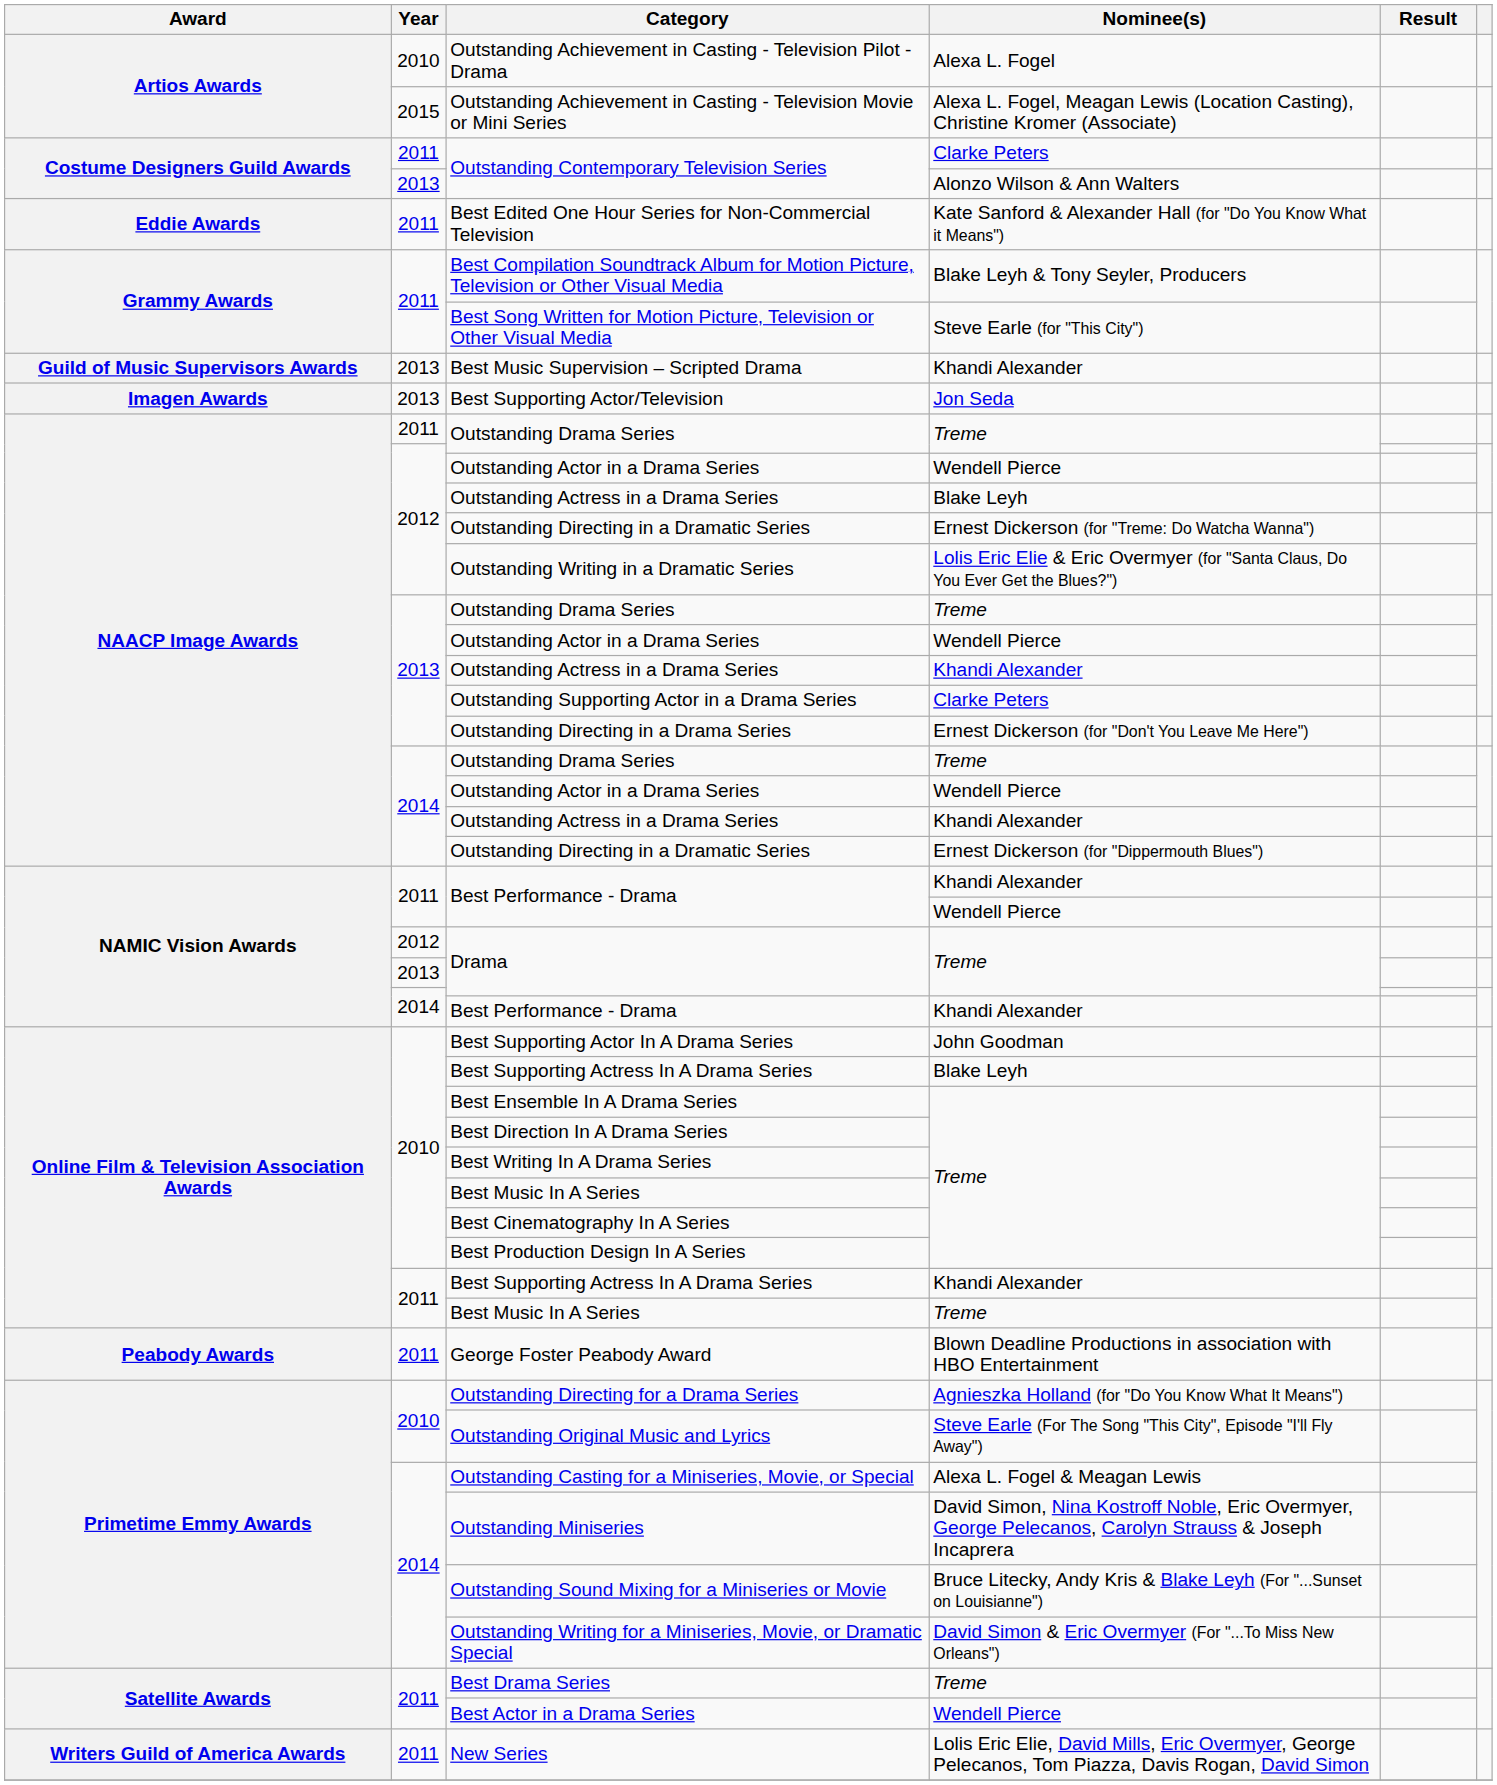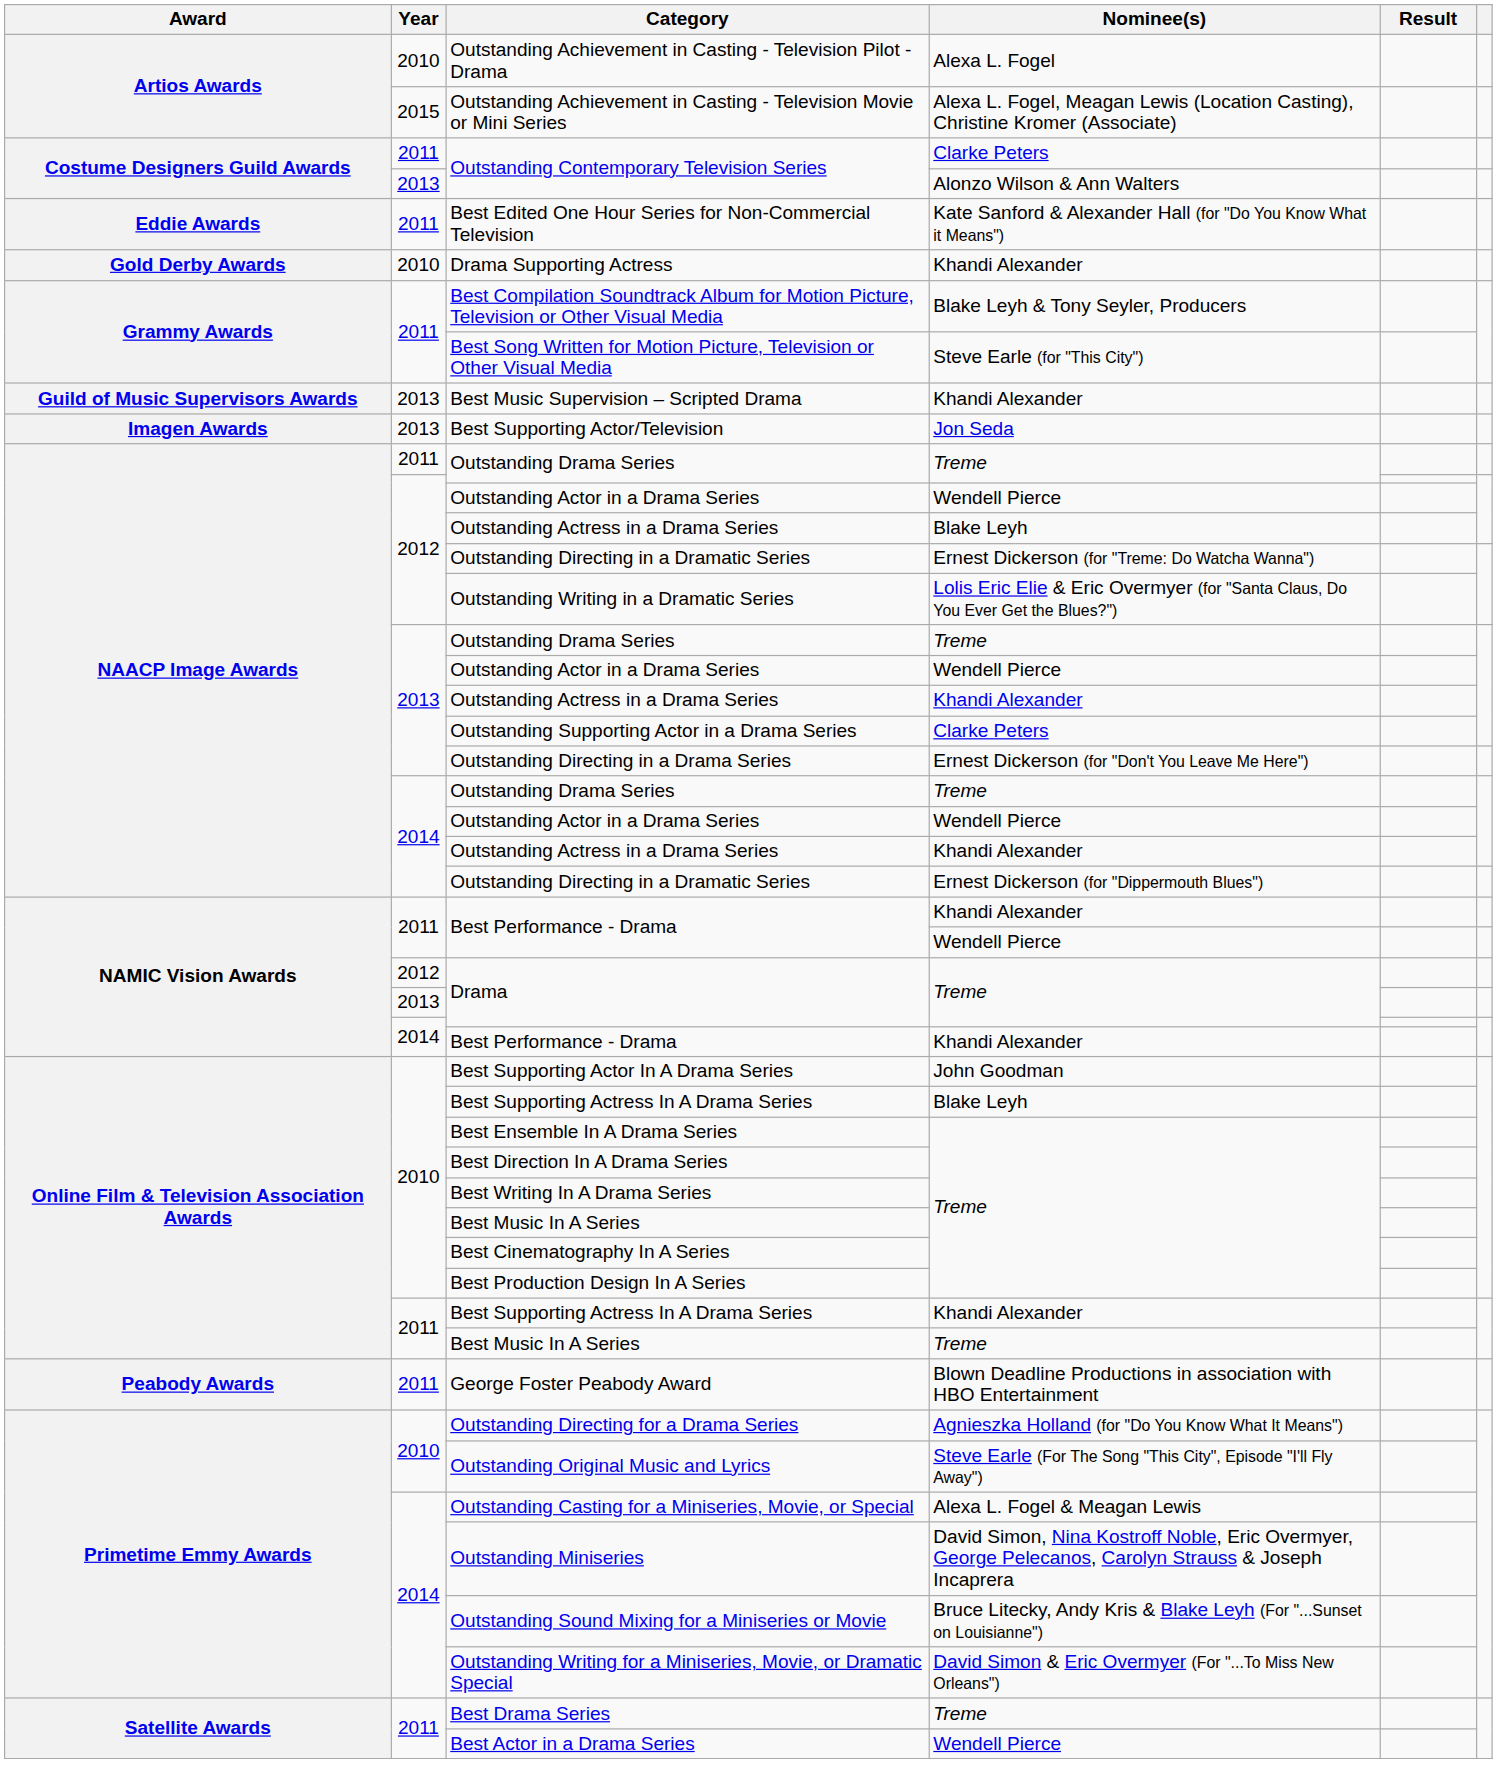+ row: Gold Derby Awards | 2010 | Drama Supporting Actress | Khandi Alexander
- row: Writers Guild of America Awards | 2011 | New Series | Lolis Eric Elie, David Mills, Eric Overmyer, George Pelecanos, Tom Piazza, Davis Rogan, David Simon
